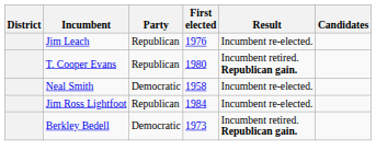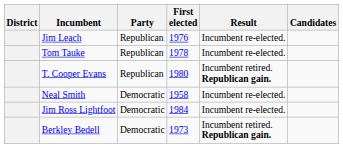+ row: Tom Tauke | Republican | 1978 | Incumbent re-elected.
Jim Ross Lightfoot | Party: Republican -> Democratic
